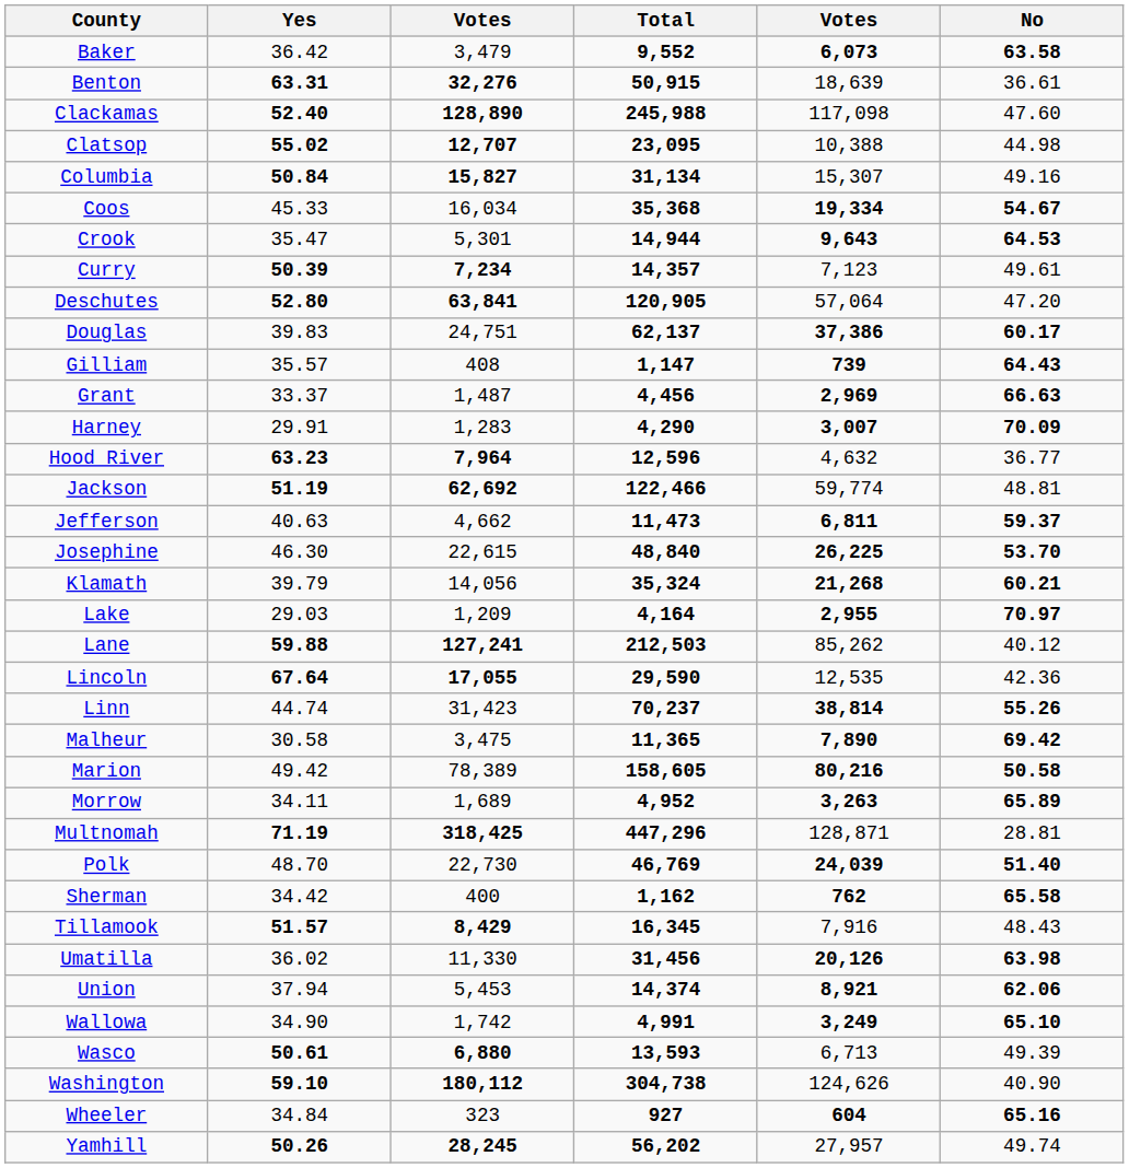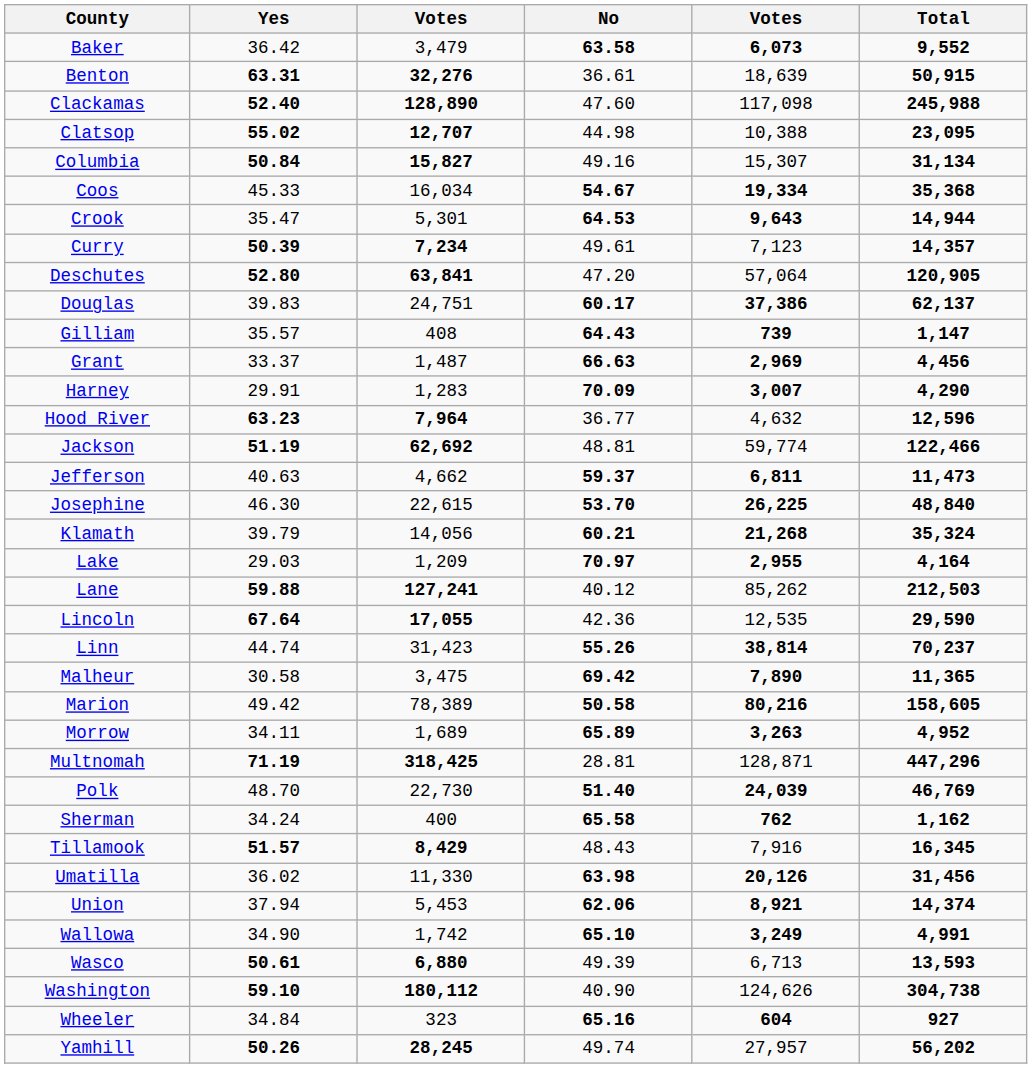columns swapped: No <-> Total
Sherman | Yes: 34.42 -> 34.24
